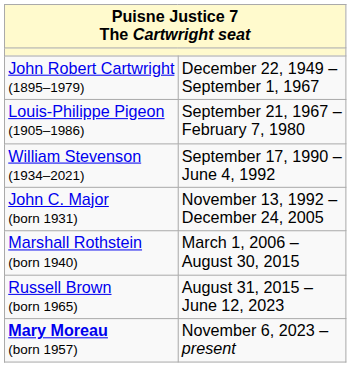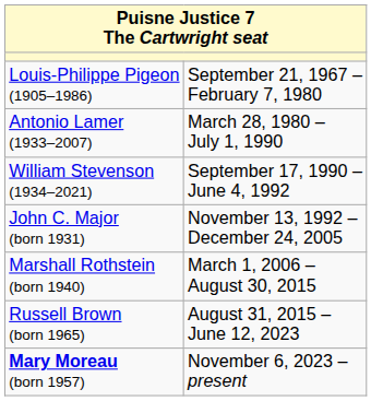- row: John Robert Cartwright (1895–1979) | December 22, 1949 – September 1, 1967
+ row: Antonio Lamer (1933–2007) | March 28, 1980 – July 1, 1990
